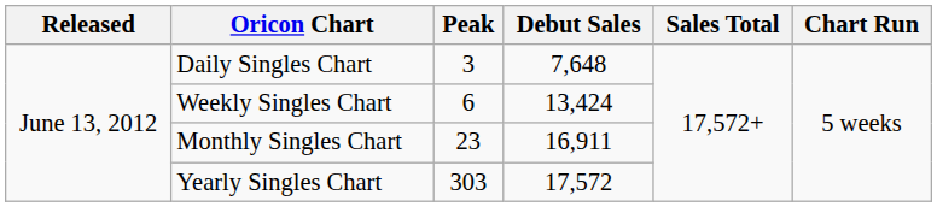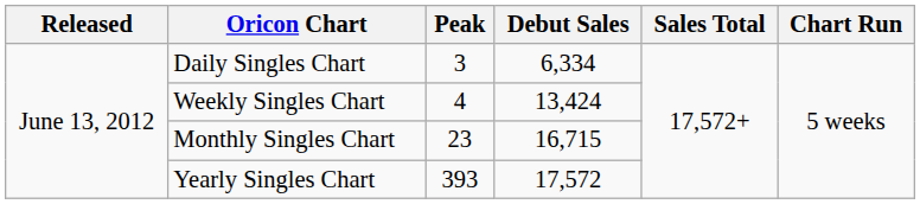Daily Singles Chart | Debut Sales: 7,648 -> 6,334
Weekly Singles Chart | Peak: 6 -> 4
Monthly Singles Chart | Debut Sales: 16,911 -> 16,715
Yearly Singles Chart | Peak: 303 -> 393
